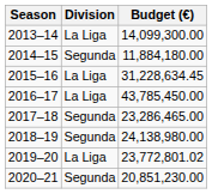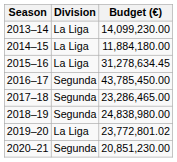2013–14 | Budget (€): 14,099,300.00 -> 14,099,230.00
2014–15 | Division: Segunda -> La Liga
2015–16 | Budget (€): 31,228,634.45 -> 31,278,634.45
2016–17 | Division: La Liga -> Segunda
2018–19 | Budget (€): 24,138,980.00 -> 24,838,980.00
